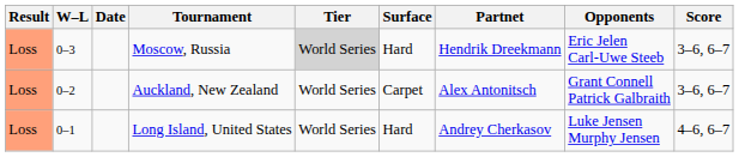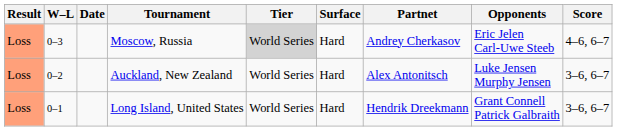Moscow, Russia | Partnet: Hendrik Dreekmann -> Andrey Cherkasov
Moscow, Russia | Score: 3–6, 6–7 -> 4–6, 6–7
Auckland, New Zealand | Surface: Carpet -> Hard
Auckland, New Zealand | Opponents: Grant Connell Patrick Galbraith -> Luke Jensen Murphy Jensen
Long Island, United States | Partnet: Andrey Cherkasov -> Hendrik Dreekmann
Long Island, United States | Opponents: Luke Jensen Murphy Jensen -> Grant Connell Patrick Galbraith
Long Island, United States | Score: 4–6, 6–7 -> 3–6, 6–7
